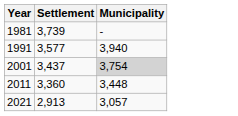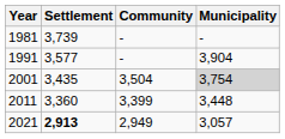+ column: Community | - | - | 3,504 | 3,399 | 2,949
1991 | Municipality: 3,940 -> 3,904
2001 | Settlement: 3,437 -> 3,435
2021 | Settlement: normal -> bold
